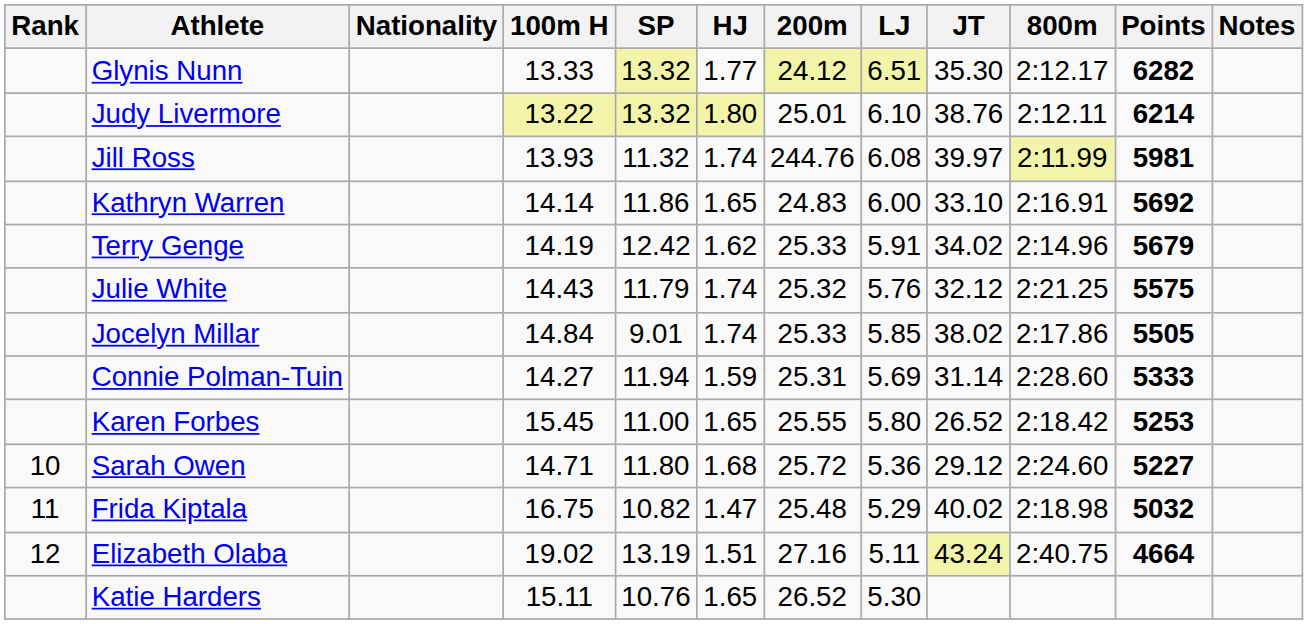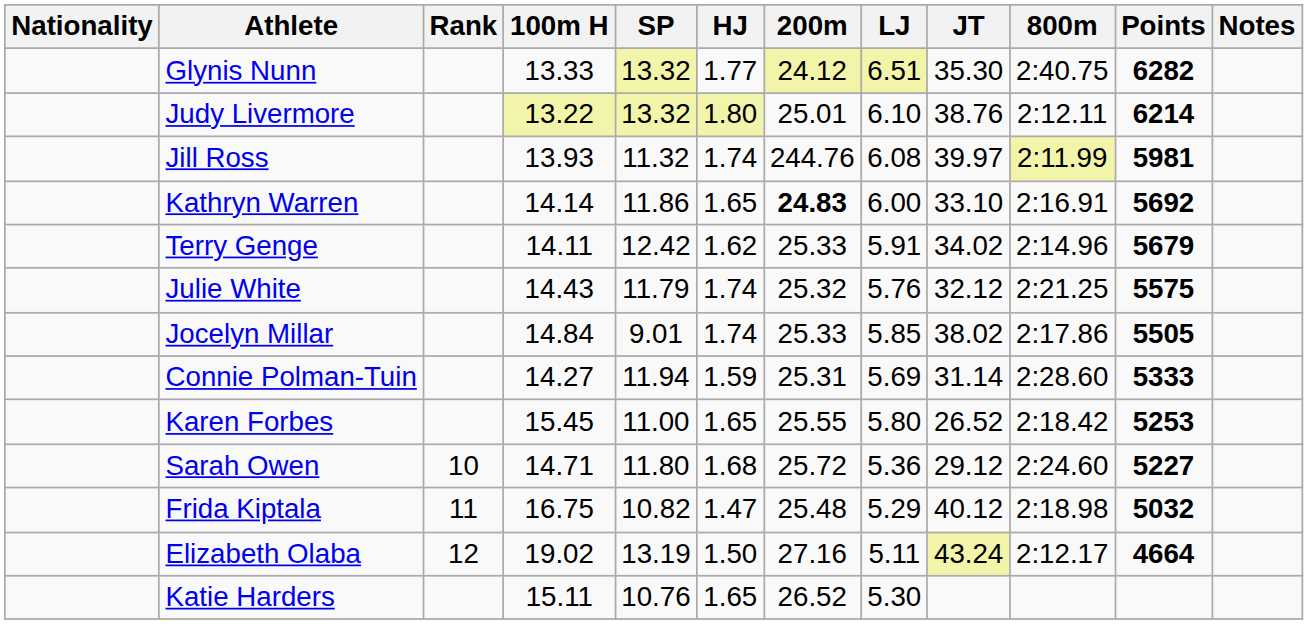columns swapped: Rank <-> Nationality
Glynis Nunn | 800m: 2:12.17 -> 2:40.75
Kathryn Warren | 200m: normal -> bold
Terry Genge | 100m H: 14.19 -> 14.11
Frida Kiptala | JT: 40.02 -> 40.12
Elizabeth Olaba | HJ: 1.51 -> 1.50
Elizabeth Olaba | 800m: 2:40.75 -> 2:12.17
